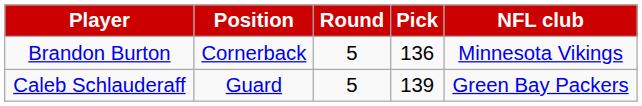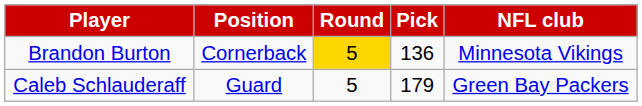Brandon Burton | Round: no background -> gold background
Caleb Schlauderaff | Pick: 139 -> 179
